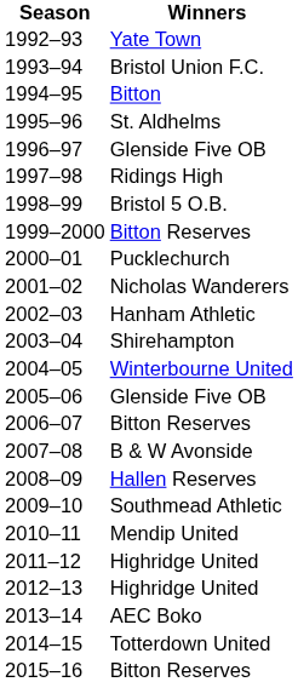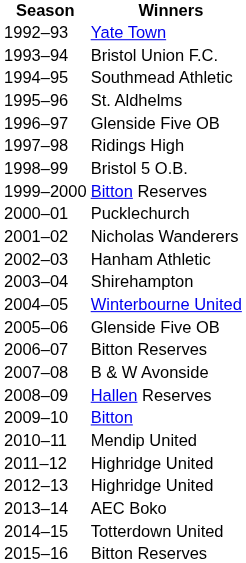1994–95 | Winners: Bitton -> Southmead Athletic
2009–10 | Winners: Southmead Athletic -> Bitton
